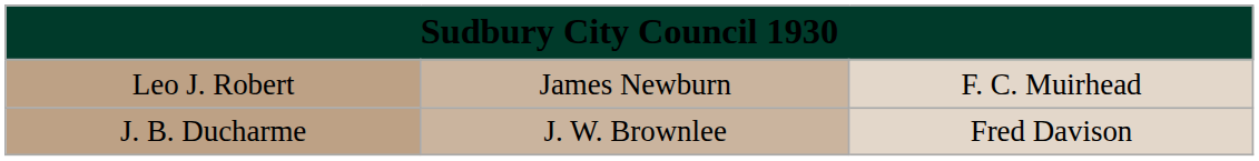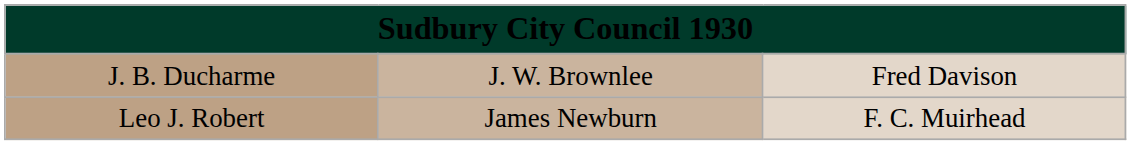rows swapped: J. B. Ducharme <-> Leo J. Robert
